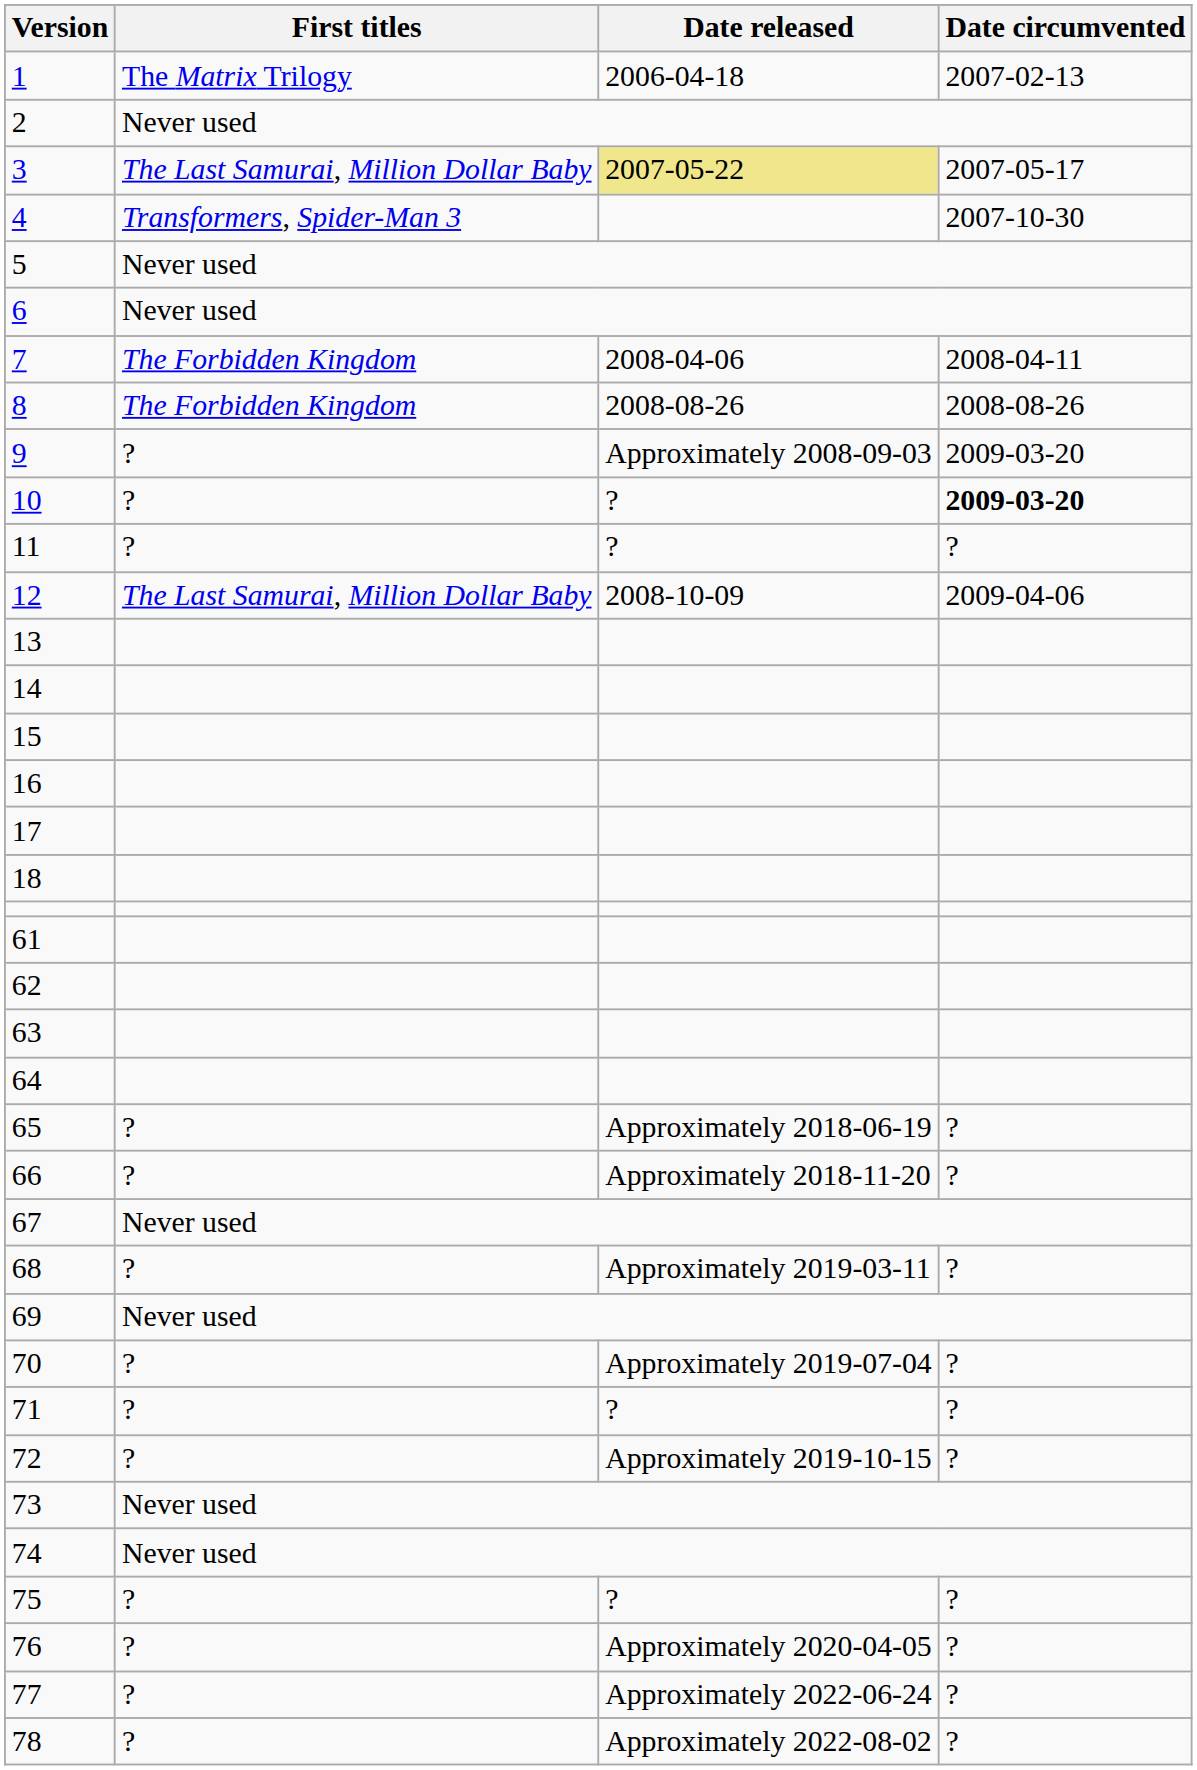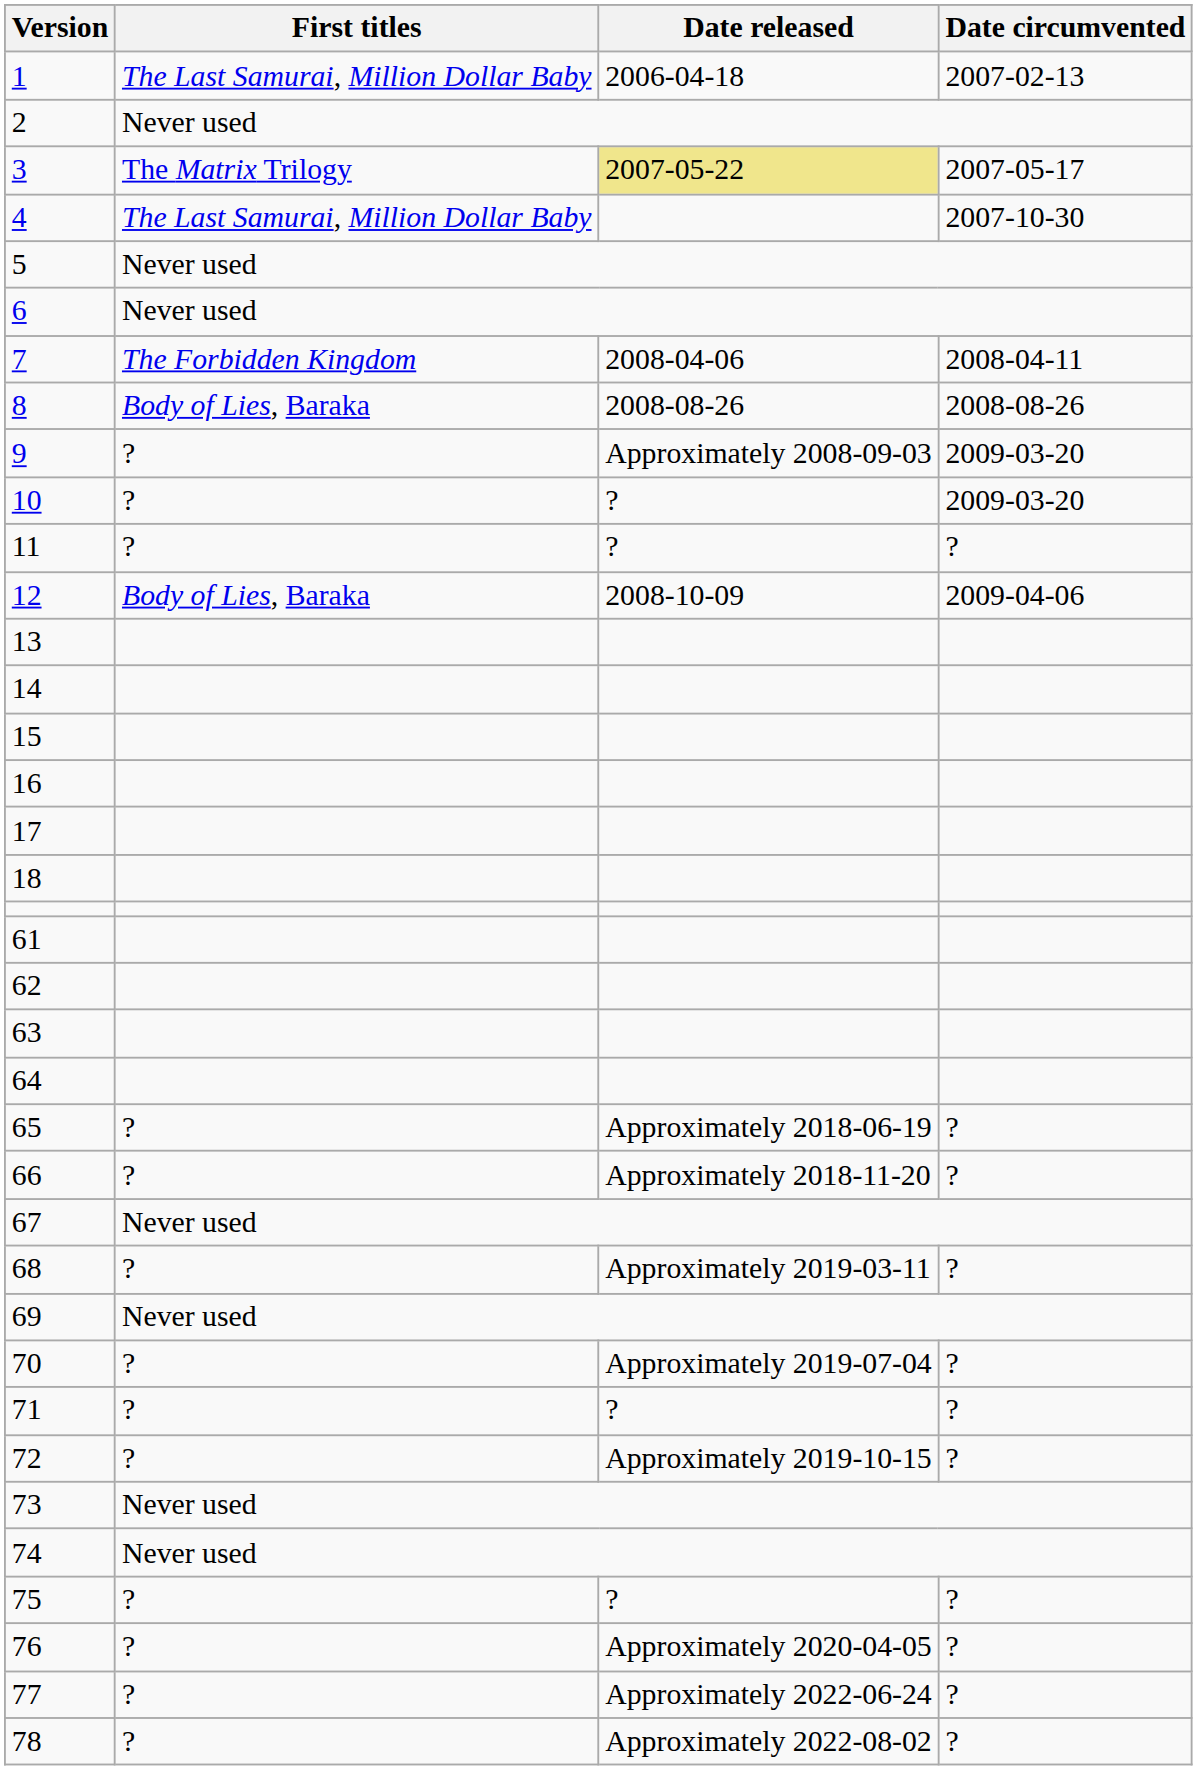1 | First titles: The Matrix Trilogy -> The Last Samurai, Million Dollar Baby
3 | First titles: The Last Samurai, Million Dollar Baby -> The Matrix Trilogy
4 | First titles: Transformers, Spider-Man 3 -> The Last Samurai, Million Dollar Baby
8 | First titles: The Forbidden Kingdom -> Body of Lies, Baraka
10 | Date circumvented: bold -> normal
12 | First titles: The Last Samurai, Million Dollar Baby -> Body of Lies, Baraka
